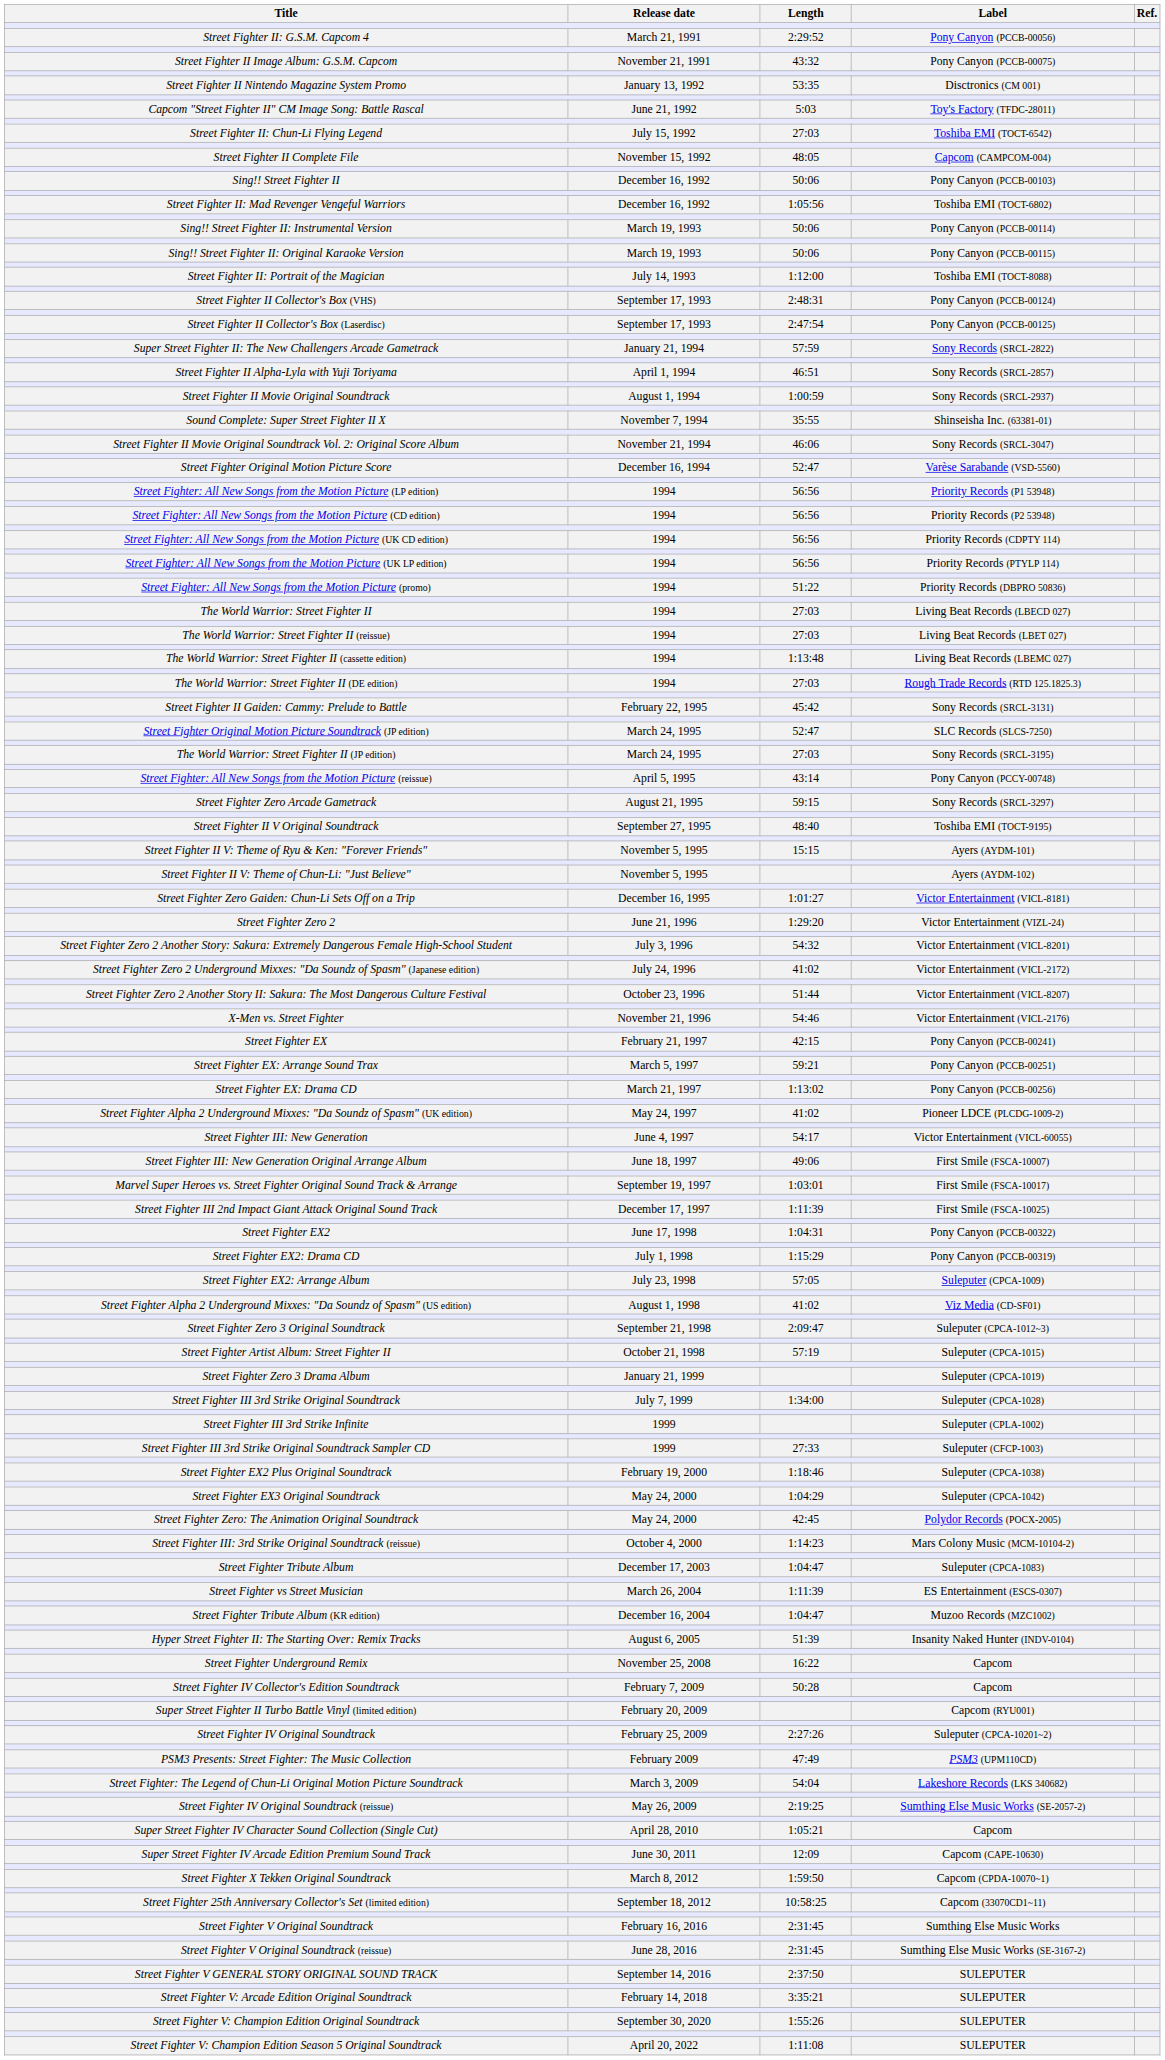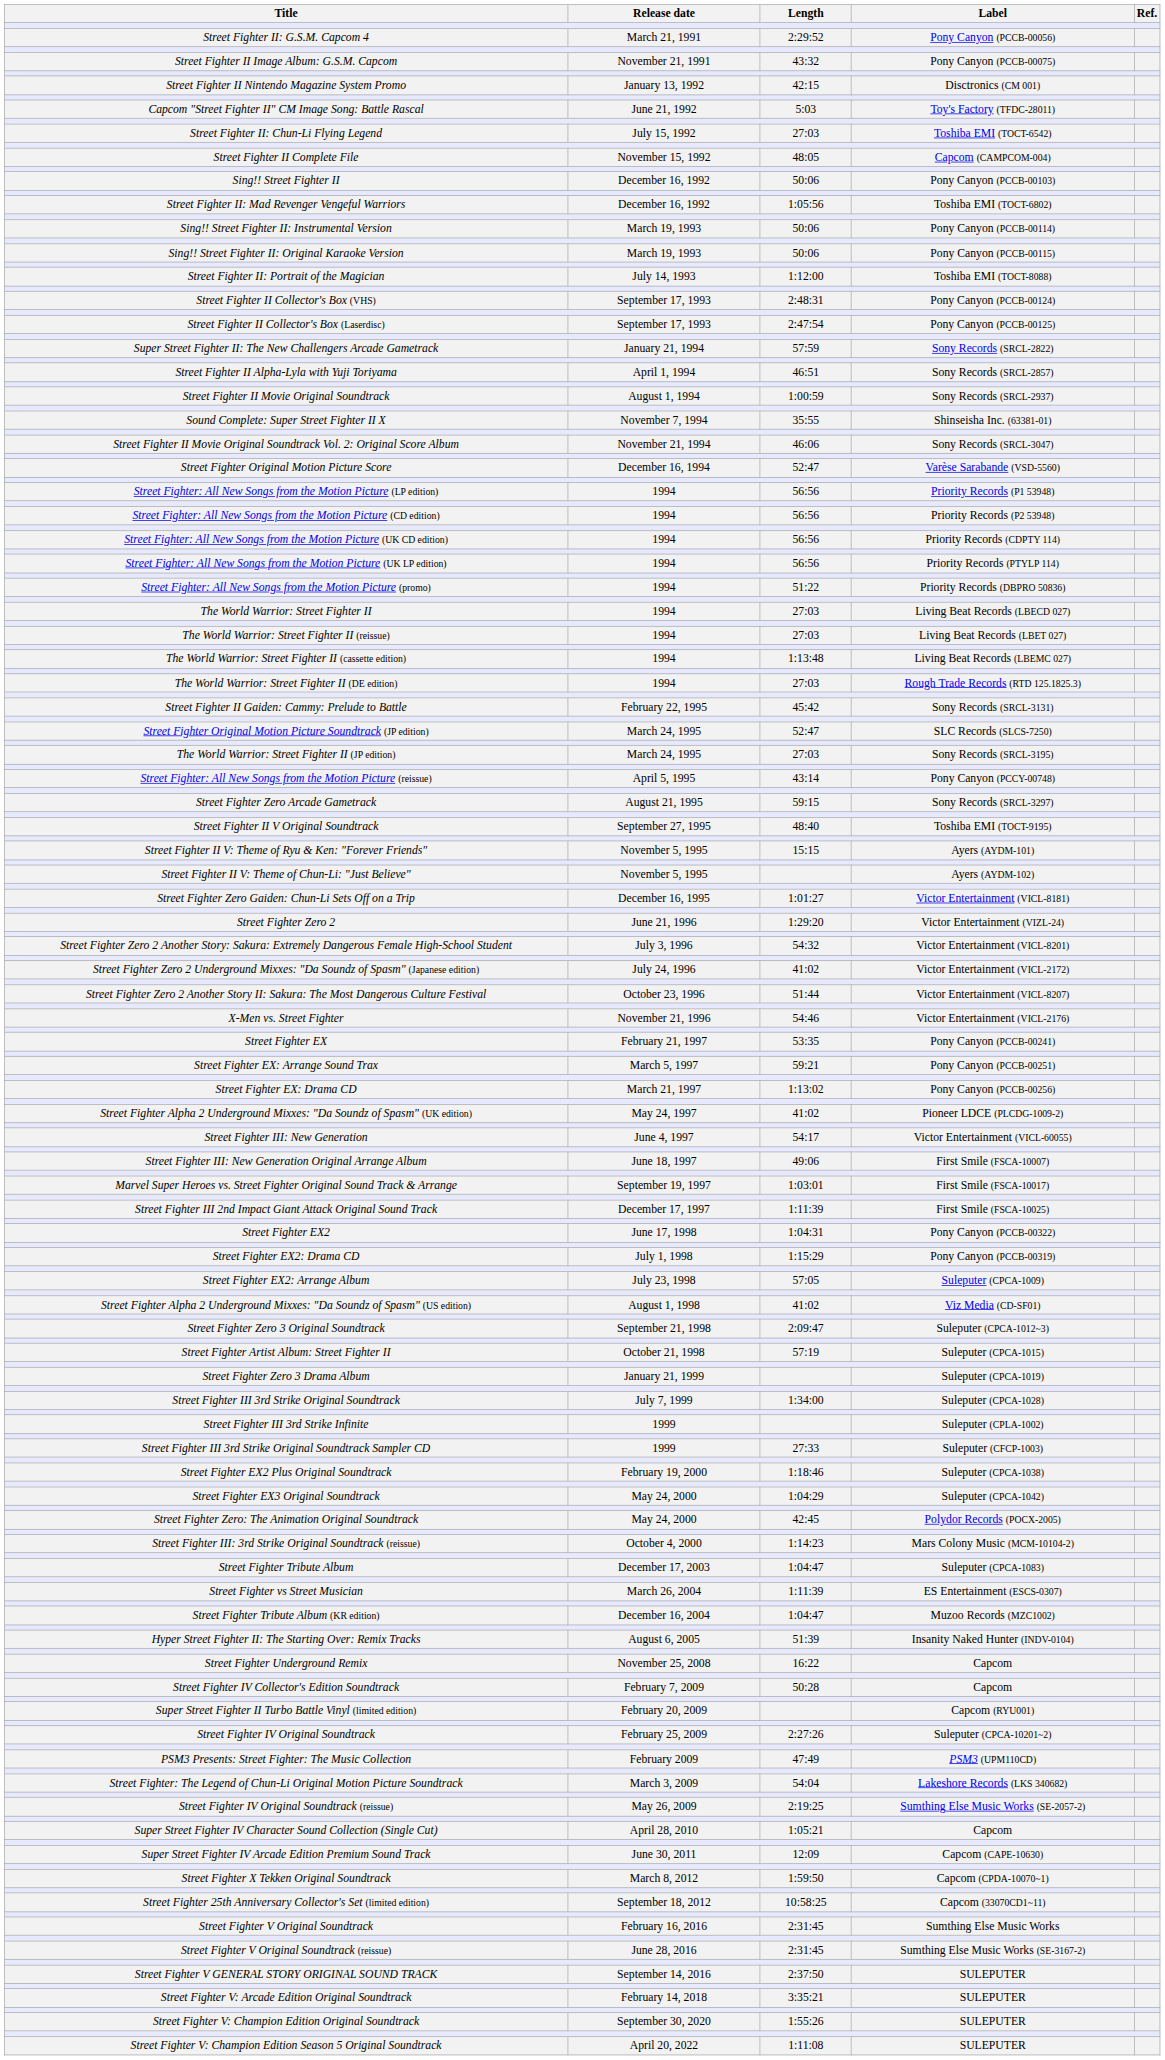Street Fighter II Nintendo Magazine System Promo | Length: 53:35 -> 42:15
Street Fighter EX | Length: 42:15 -> 53:35
